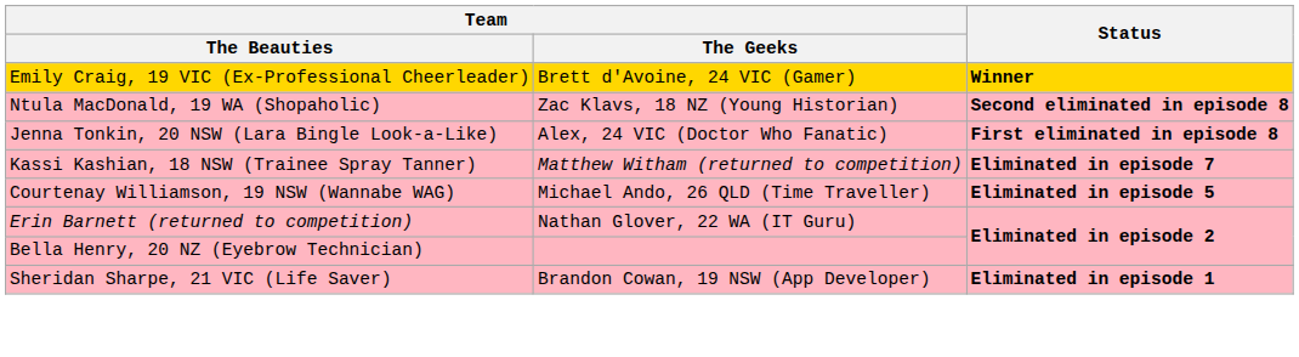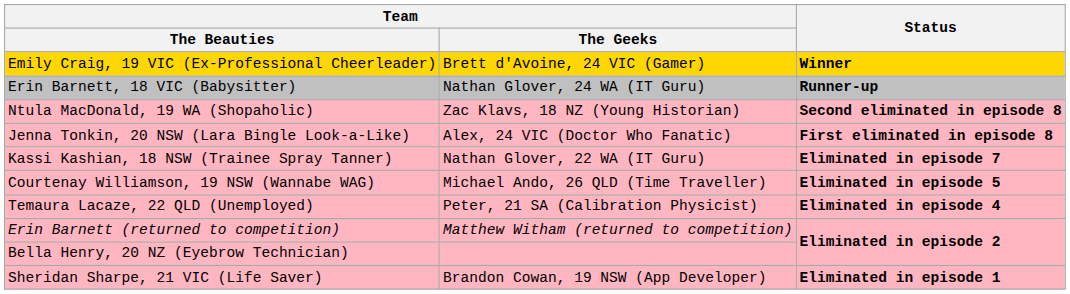+ row: Erin Barnett, 18 VIC (Babysitter) | Nathan Glover, 24 WA (IT Guru) | Runner-up
Kassi Kashian, 18 NSW (Trainee Spray Tanner) | Team / The Geeks: Matthew Witham (returned to competition) -> Nathan Glover, 22 WA (IT Guru)
+ row: Temaura Lacaze, 22 QLD (Unemployed) | Peter, 21 SA (Calibration Physicist) | Eliminated in episode 4
Erin Barnett (returned to competition) | Team / The Geeks: Nathan Glover, 22 WA (IT Guru) -> Matthew Witham (returned to competition)
